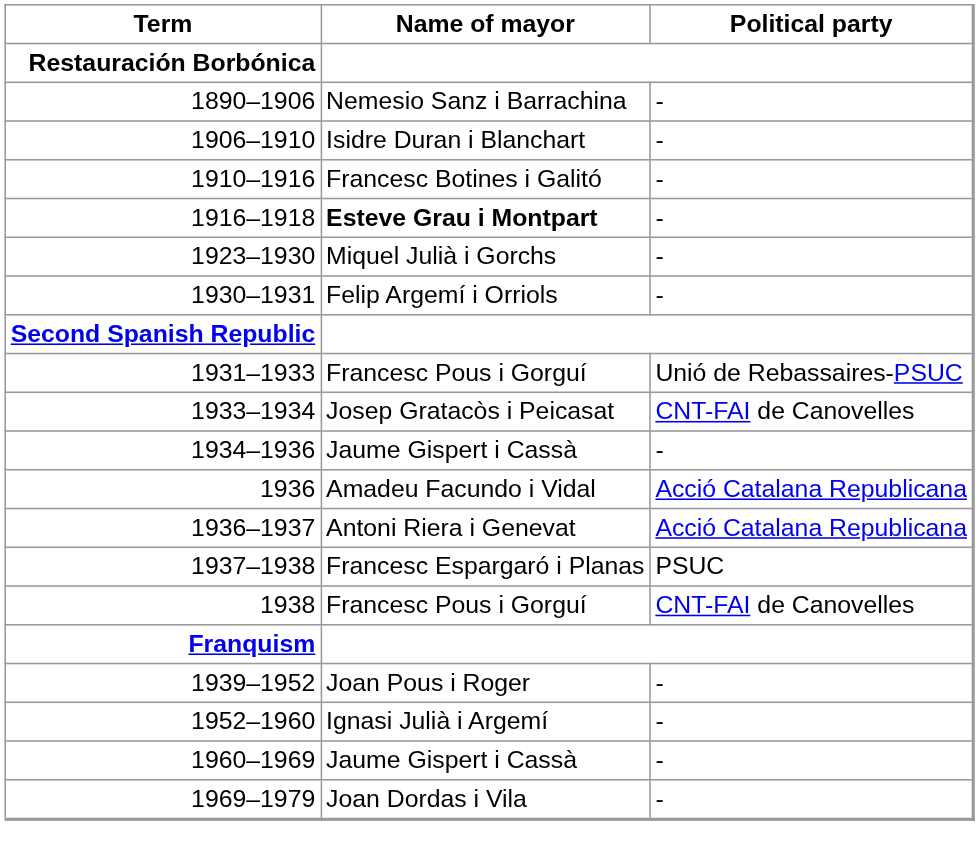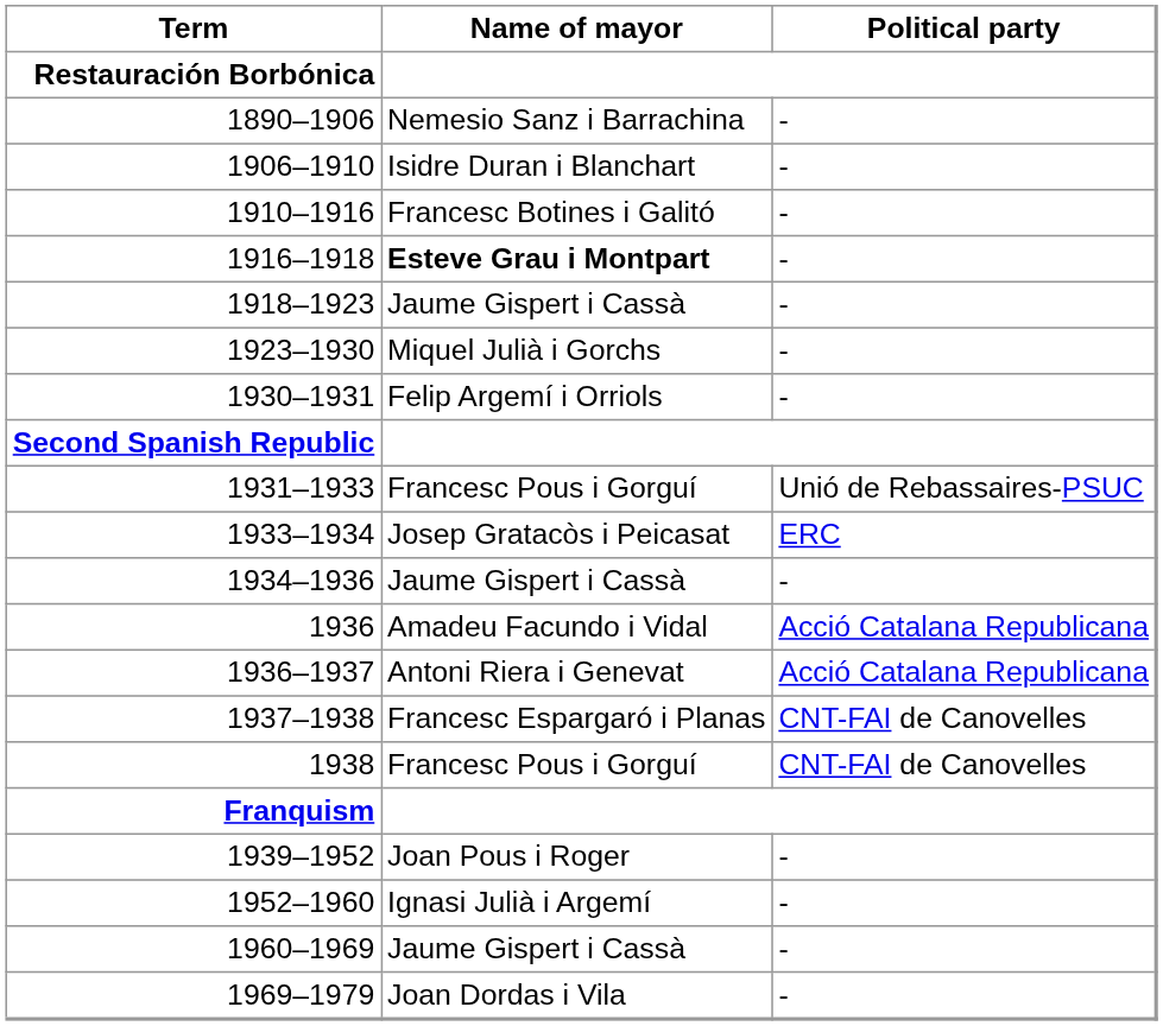+ row: 1918–1923 | Jaume Gispert i Cassà | -
1933–1934 | Political party: CNT-FAI de Canovelles -> ERC
1937–1938 | Political party: PSUC -> CNT-FAI de Canovelles
